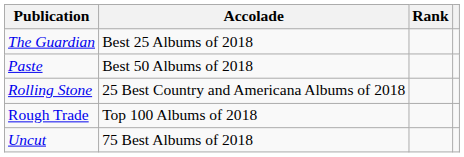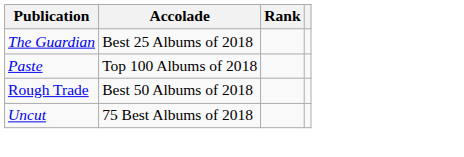Paste | Accolade: Best 50 Albums of 2018 -> Top 100 Albums of 2018
- row: Rolling Stone | 25 Best Country and Americana Albums of 2018
Rough Trade | Accolade: Top 100 Albums of 2018 -> Best 50 Albums of 2018
